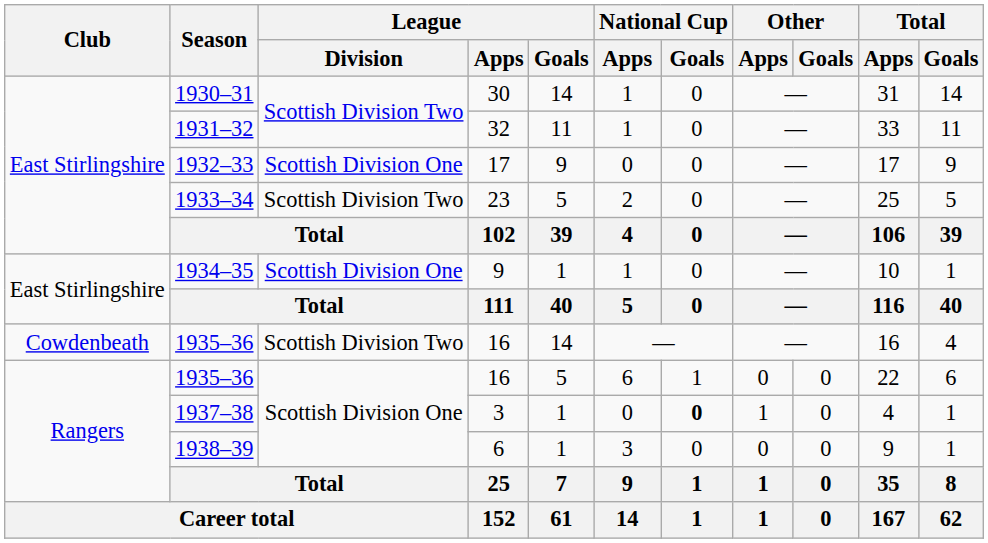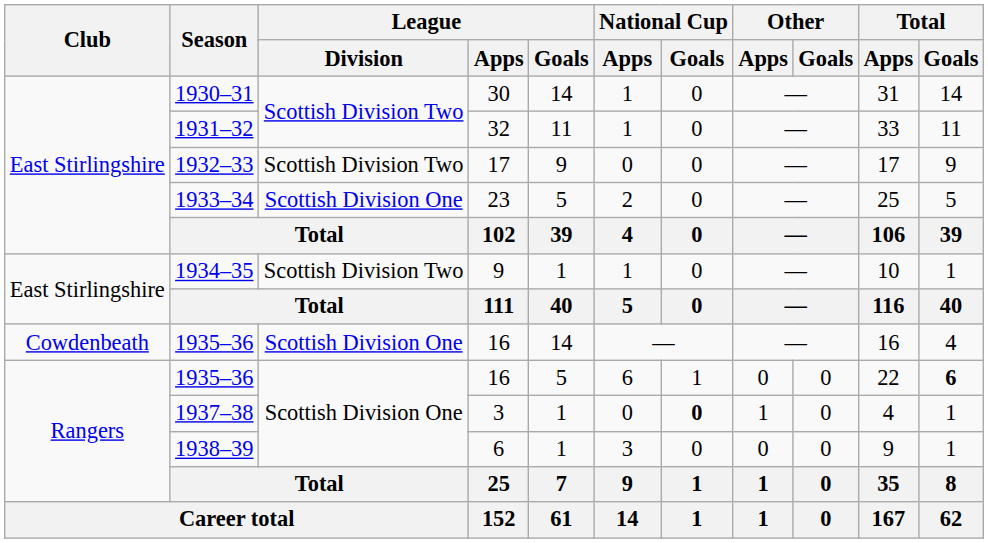1932–33 | League / Division: Scottish Division One -> Scottish Division Two
1933–34 | League / Division: Scottish Division Two -> Scottish Division One
1934–35 | League / Division: Scottish Division One -> Scottish Division Two
Cowdenbeath / 1935–36 | League / Division: Scottish Division Two -> Scottish Division One
Rangers / 1935–36 | Total / Goals: normal -> bold
